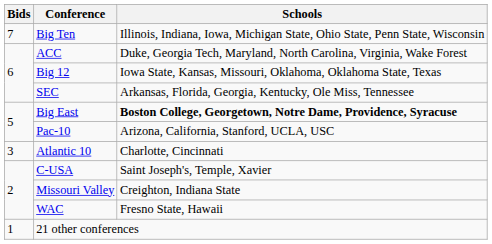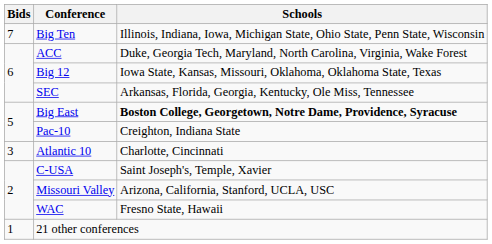Pac-10 | Schools: Arizona, California, Stanford, UCLA, USC -> Creighton, Indiana State
Missouri Valley | Schools: Creighton, Indiana State -> Arizona, California, Stanford, UCLA, USC
